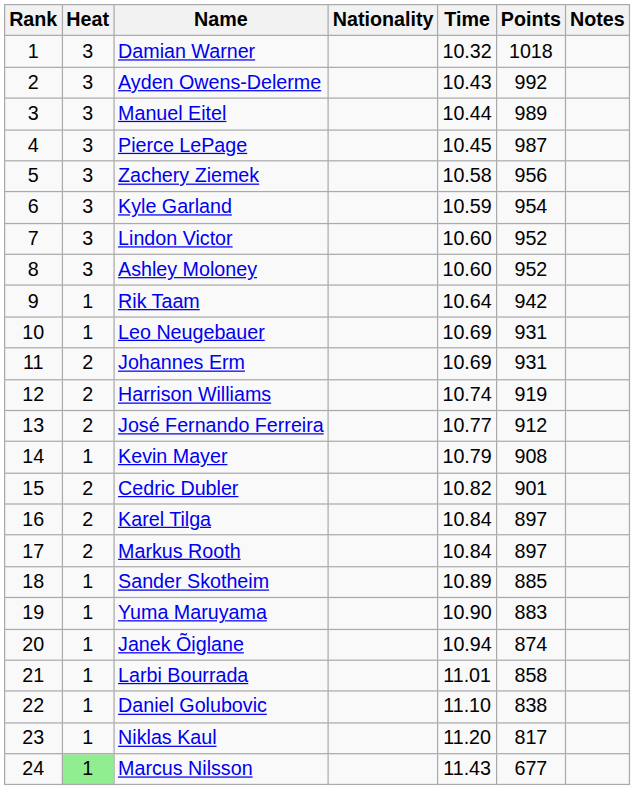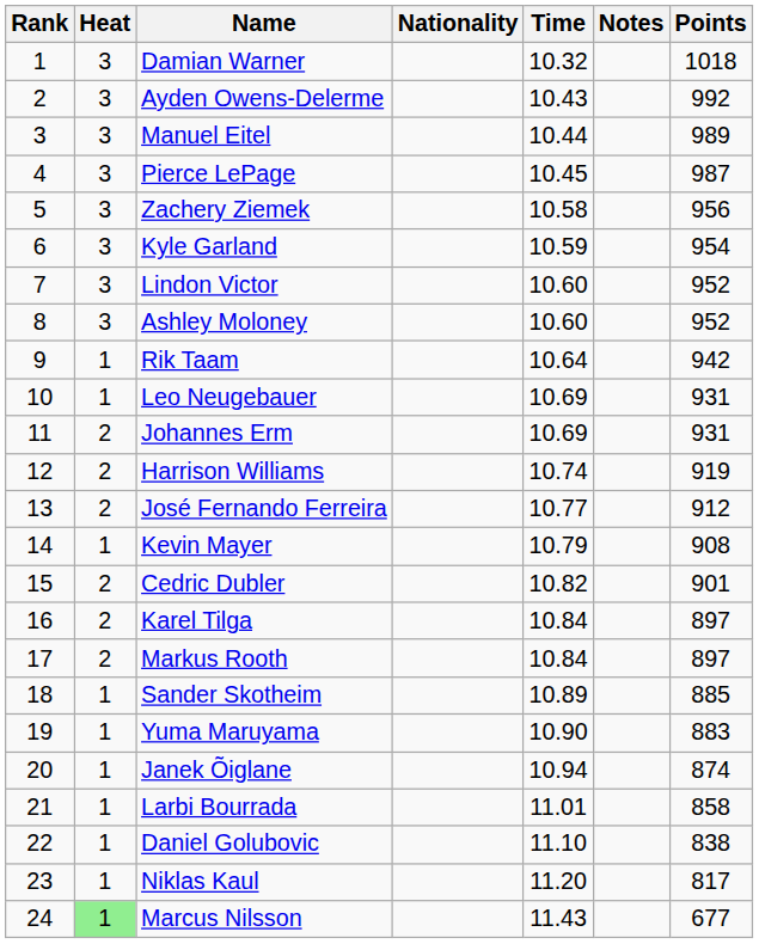columns swapped: Points <-> Notes
